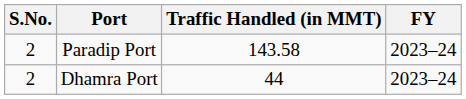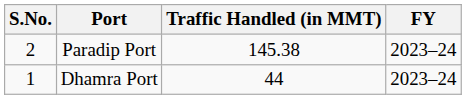Paradip Port | Traffic Handled (in MMT): 143.58 -> 145.38
Dhamra Port | S.No.: 2 -> 1
